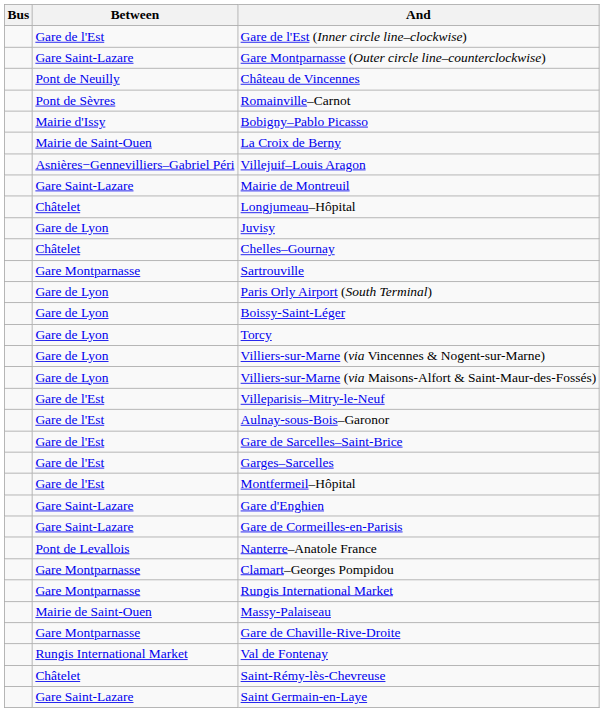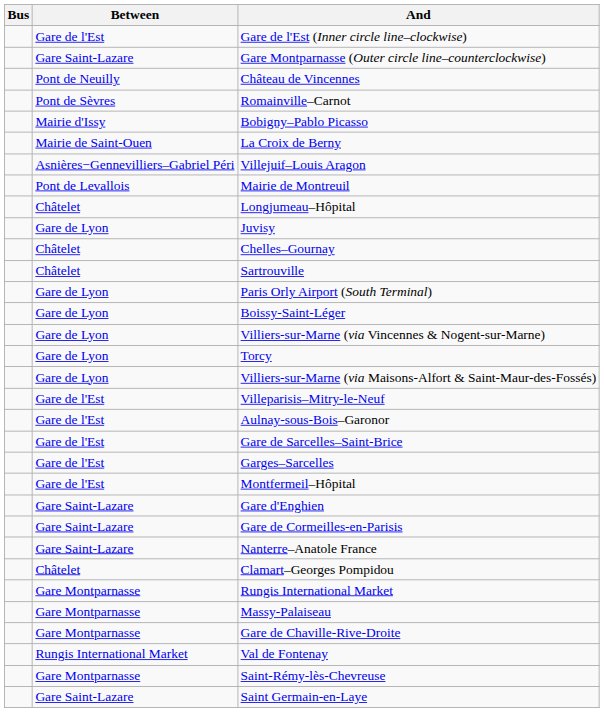Mairie de Montreuil | Between: Gare Saint-Lazare -> Pont de Levallois
Sartrouville | Between: Gare Montparnasse -> Châtelet
rows swapped: Villiers-sur-Marne (via Vincennes & Nogent-sur-Marne) <-> Torcy
Nanterre–Anatole France | Between: Pont de Levallois -> Gare Saint-Lazare
Clamart–Georges Pompidou | Between: Gare Montparnasse -> Châtelet
Massy-Palaiseau | Between: Mairie de Saint-Ouen -> Gare Montparnasse
Saint-Rémy-lès-Chevreuse | Between: Châtelet -> Gare Montparnasse
